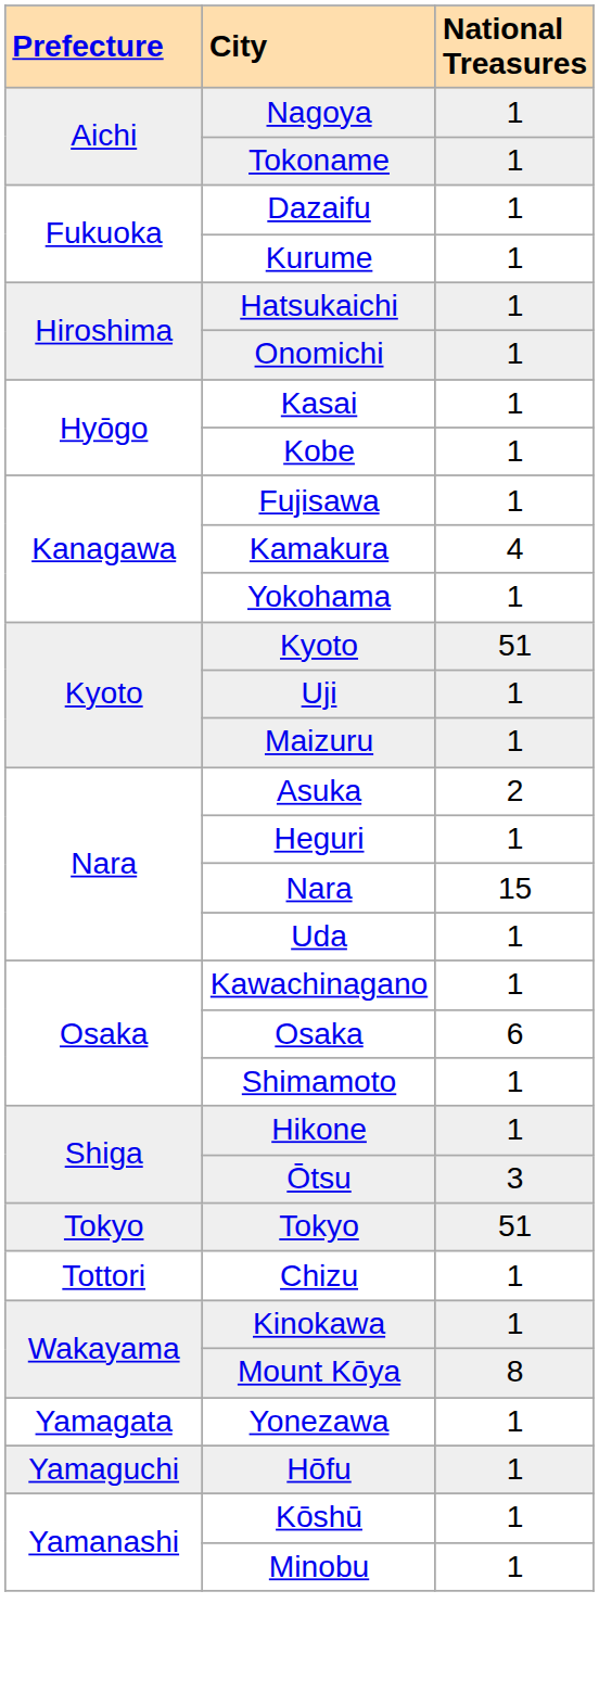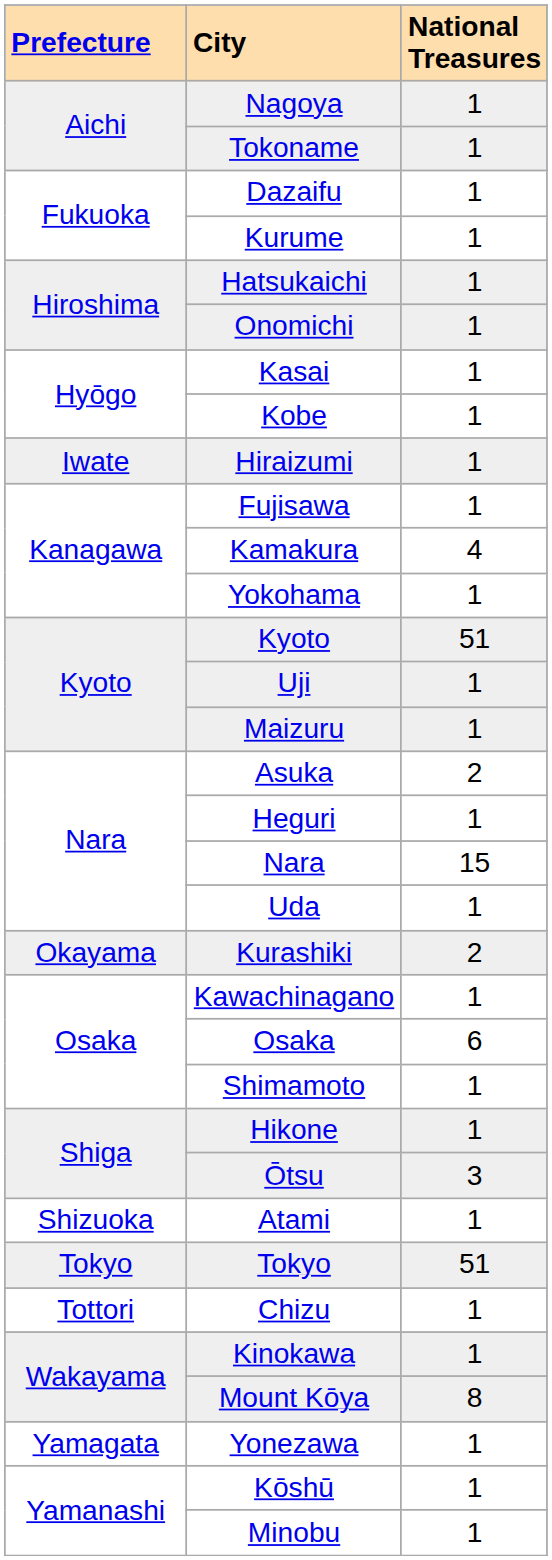+ row: Iwate | Hiraizumi | 1
+ row: Okayama | Kurashiki | 2
+ row: Shizuoka | Atami | 1
- row: Yamaguchi | Hōfu | 1
